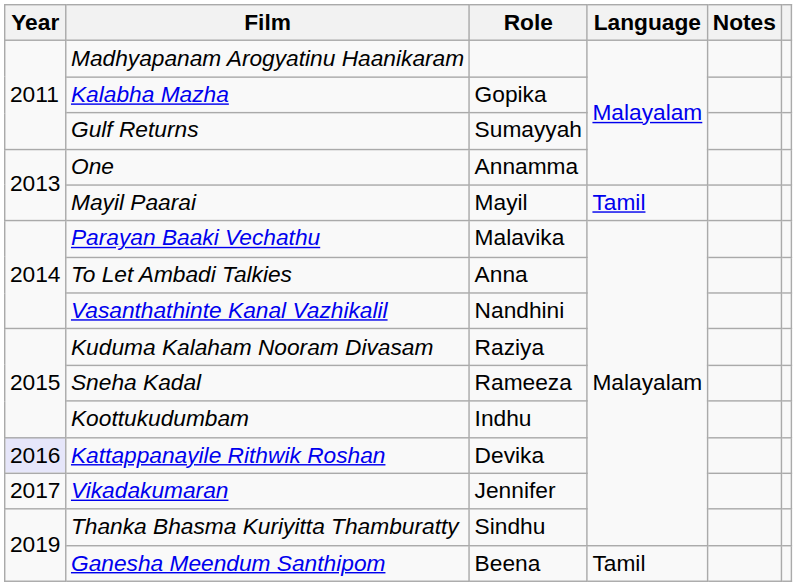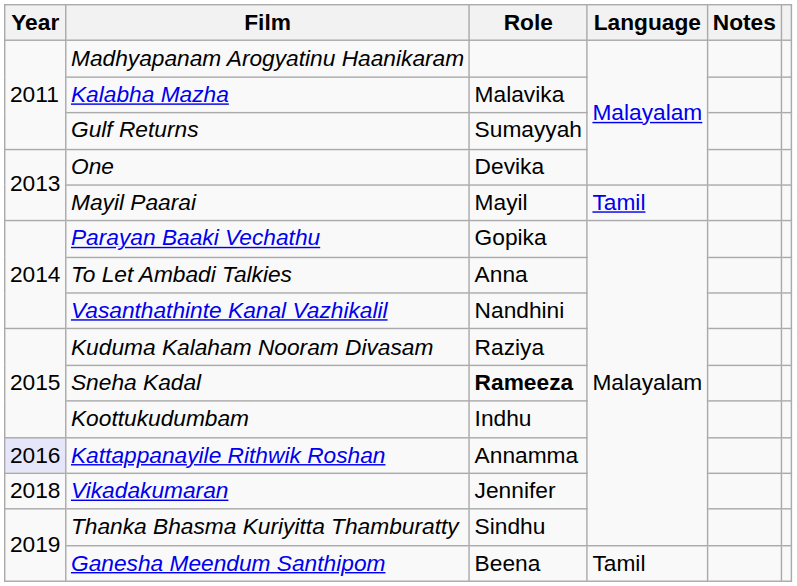Kalabha Mazha | Role: Gopika -> Malavika
One | Role: Annamma -> Devika
Parayan Baaki Vechathu | Role: Malavika -> Gopika
Sneha Kadal | Role: normal -> bold
Kattappanayile Rithwik Roshan | Role: Devika -> Annamma
Vikadakumaran | Year: 2017 -> 2018
